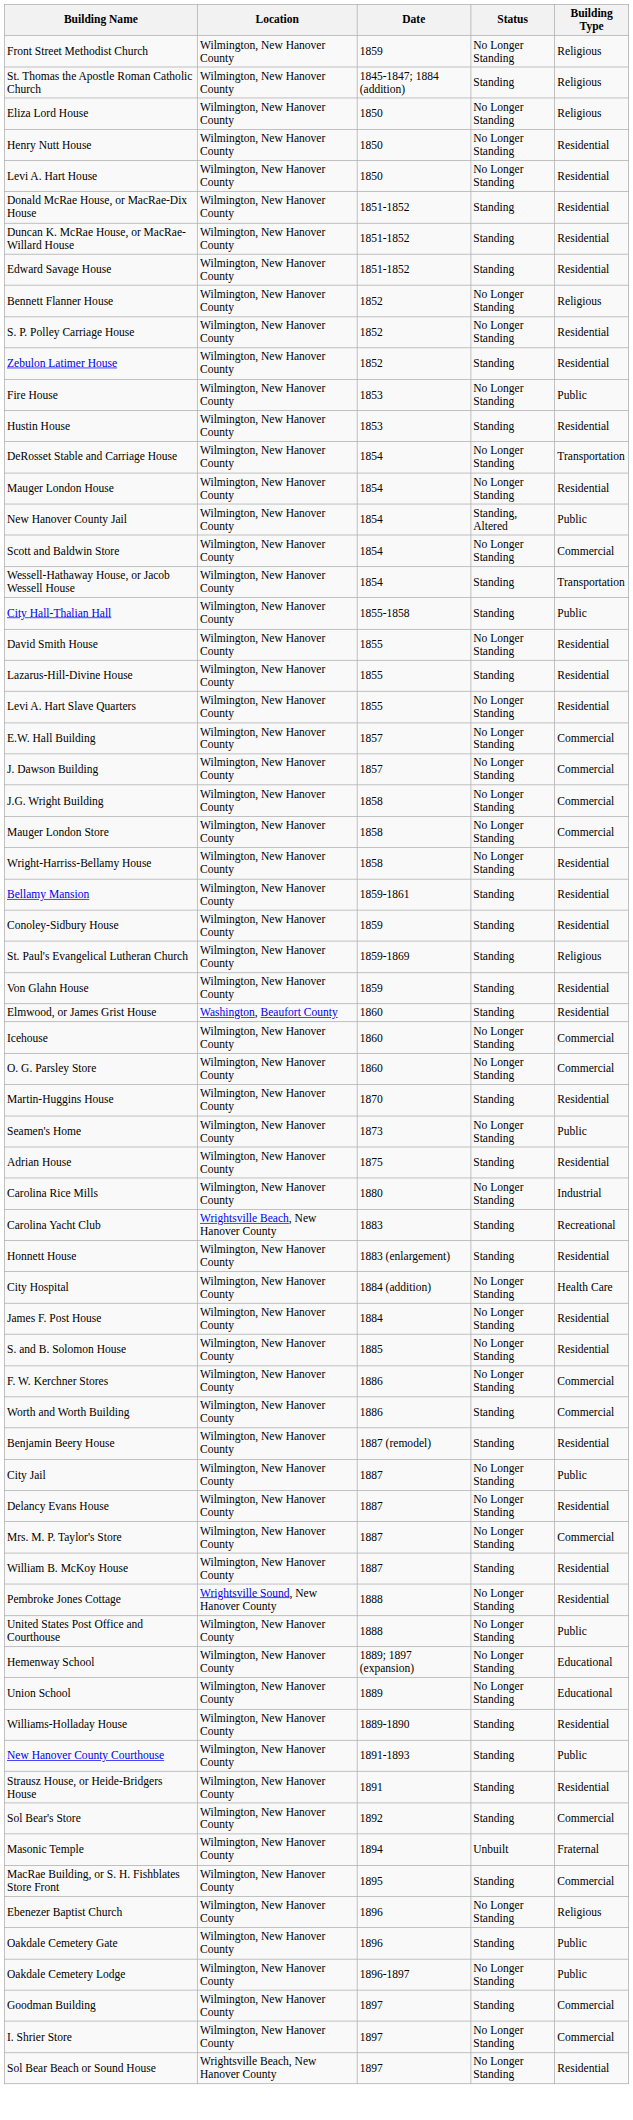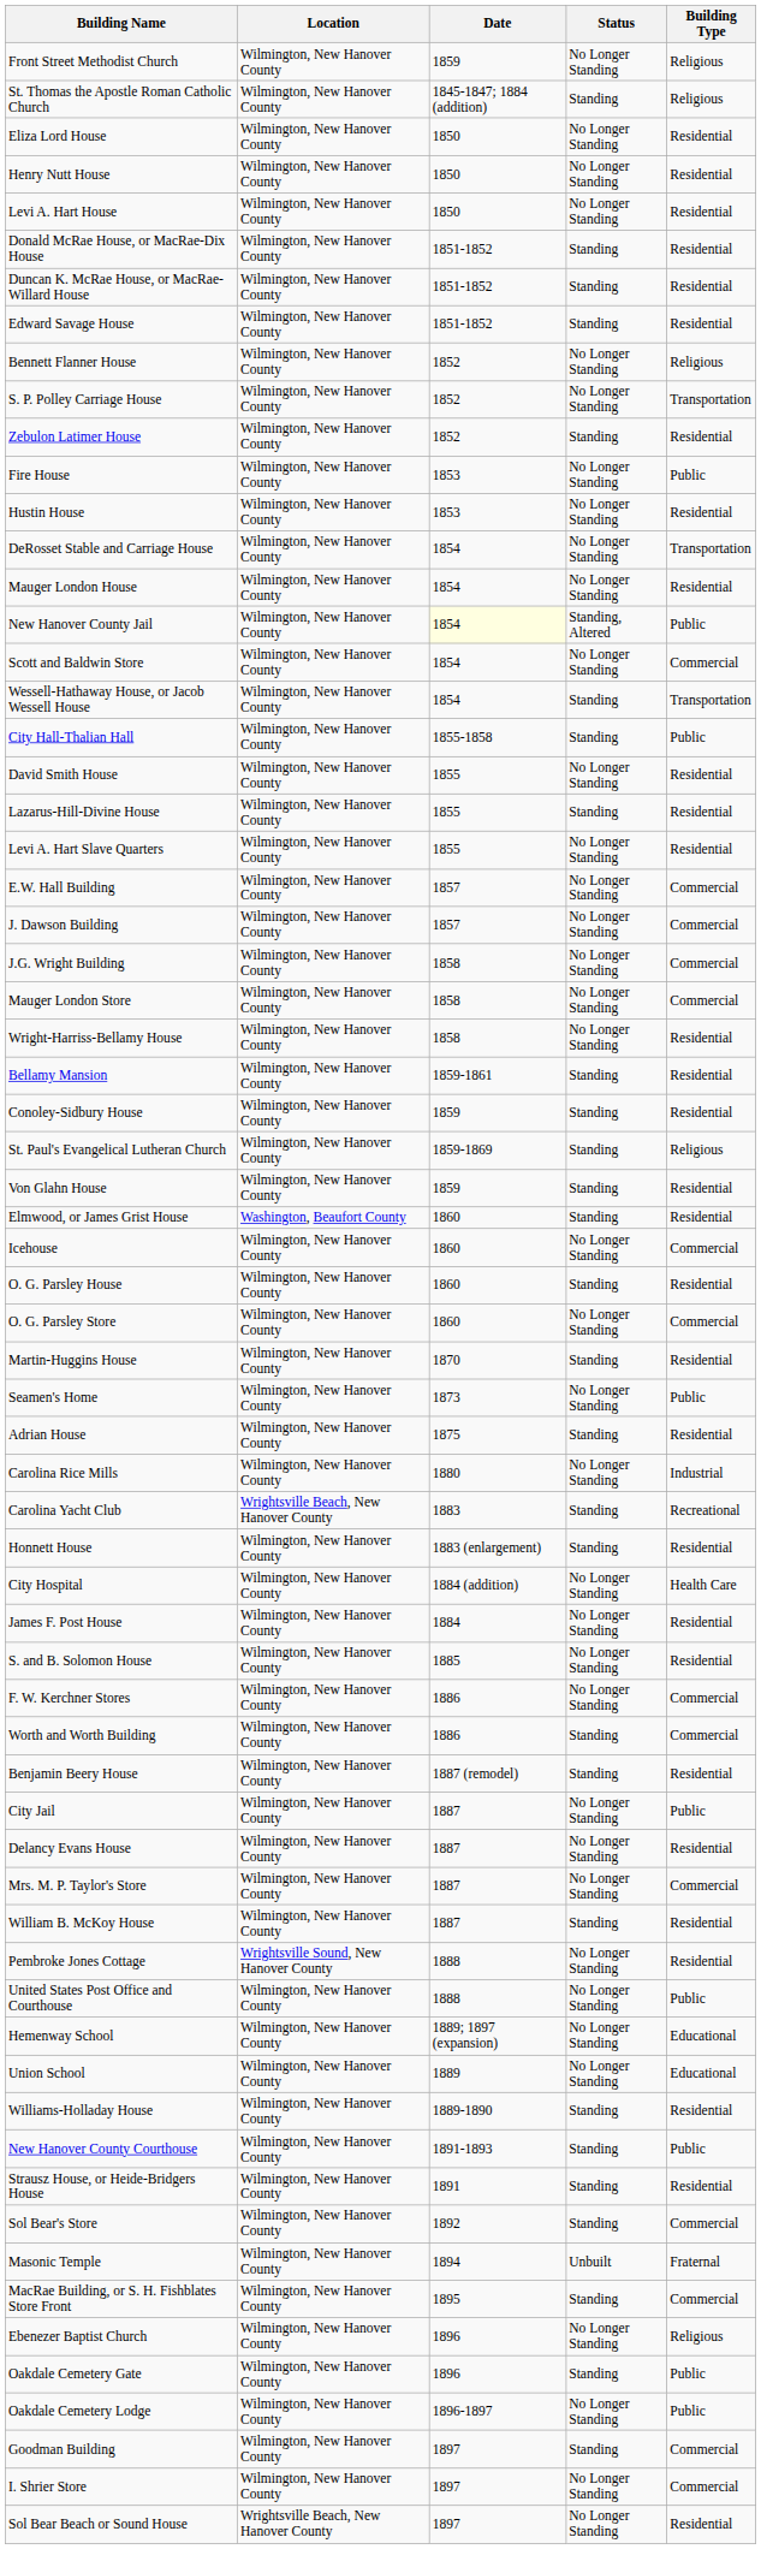Eliza Lord House | Building Type: Religious -> Residential
S. P. Polley Carriage House | Building Type: Residential -> Transportation
Hustin House | Status: Standing -> No Longer Standing
New Hanover County Jail | Date: no background -> lightyellow background
+ row: O. G. Parsley House | Wilmington, New Hanover County | 1860 | Standing | Residential
